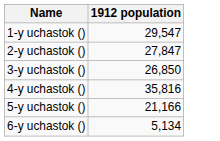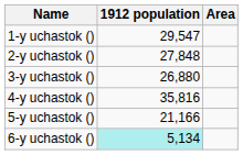+ column: Area
2-y uchastok () | 1912 population: 27,847 -> 27,848
3-y uchastok () | 1912 population: 26,850 -> 26,880
6-y uchastok () | 1912 population: no background -> paleturquoise background
